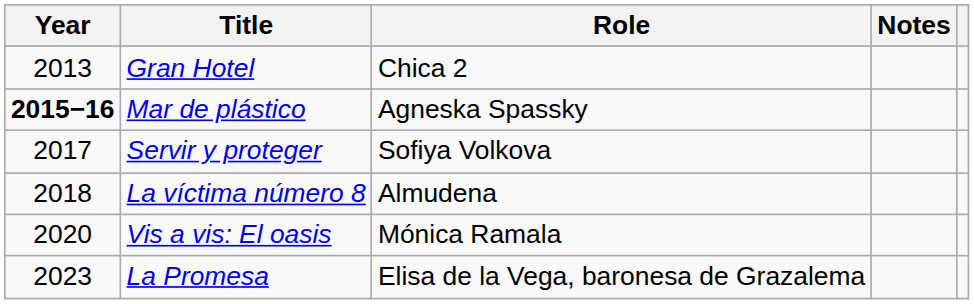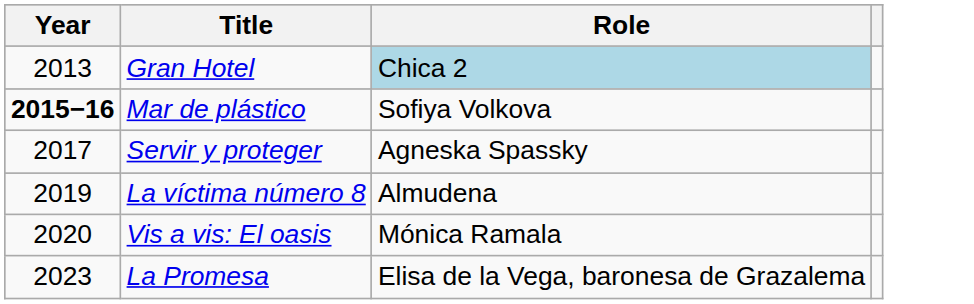- column: Notes
Gran Hotel | Role: no background -> lightblue background
Mar de plástico | Role: Agneska Spassky -> Sofiya Volkova
Servir y proteger | Role: Sofiya Volkova -> Agneska Spassky
La víctima número 8 | Year: 2018 -> 2019
